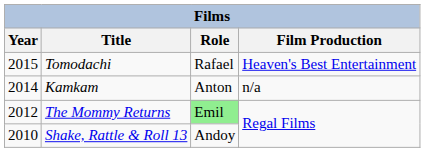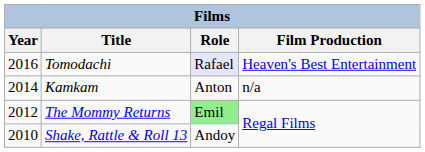Tomodachi | Year: 2015 -> 2016
Tomodachi | Role: no background -> lavender background
